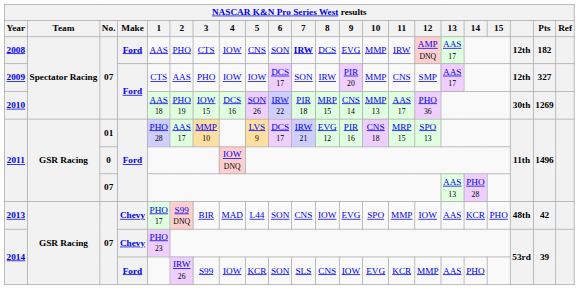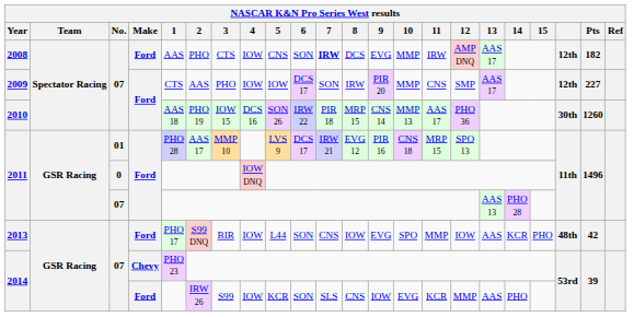2009 | Pts: 327 -> 227
2010 | Pts: 1269 -> 1260
2013 | Make: Chevy -> Ford
2013 | 4: MAD -> IOW
